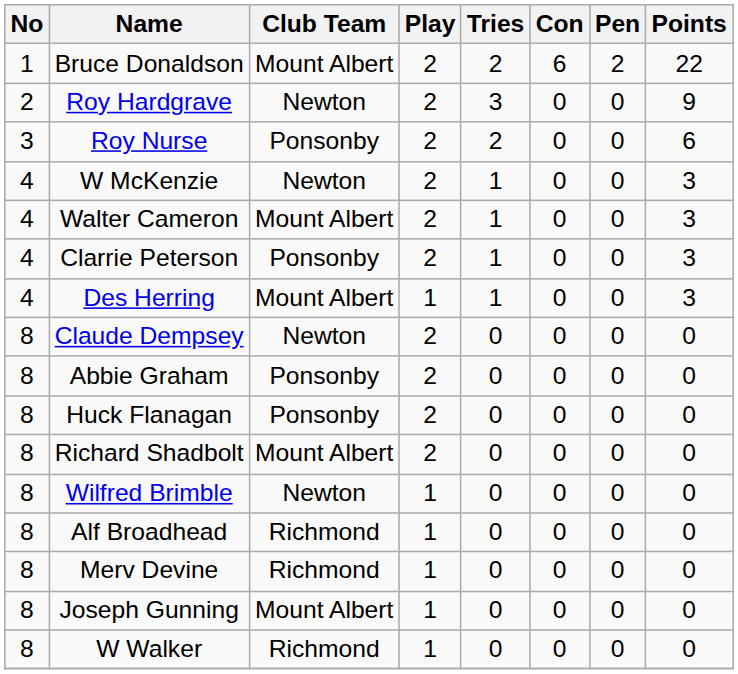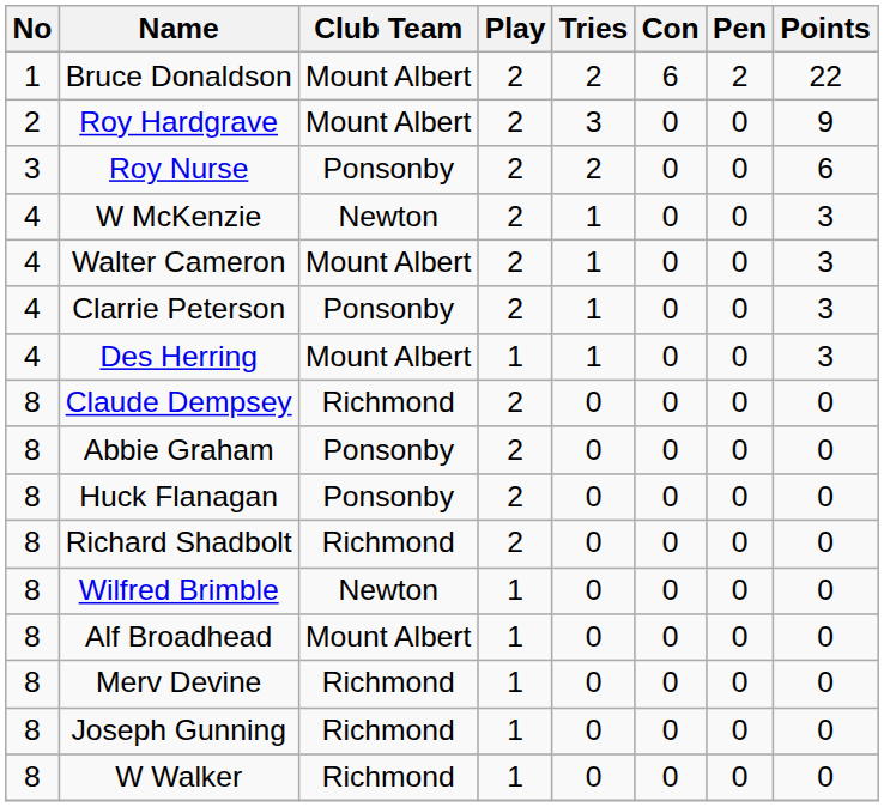Roy Hardgrave | Club Team: Newton -> Mount Albert
Claude Dempsey | Club Team: Newton -> Richmond
Richard Shadbolt | Club Team: Mount Albert -> Richmond
Alf Broadhead | Club Team: Richmond -> Mount Albert
Joseph Gunning | Club Team: Mount Albert -> Richmond
